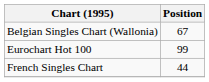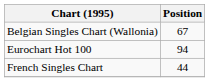Eurochart Hot 100 | Position: 99 -> 94
